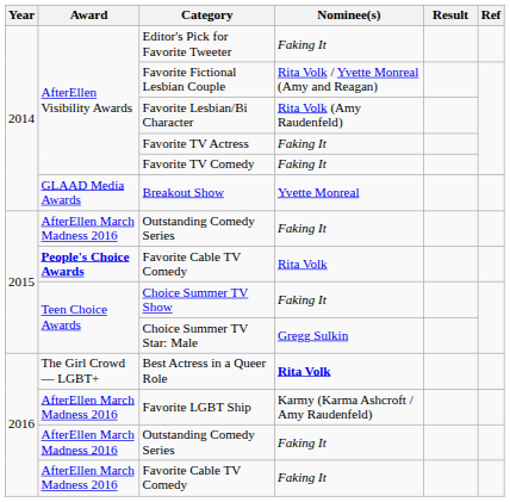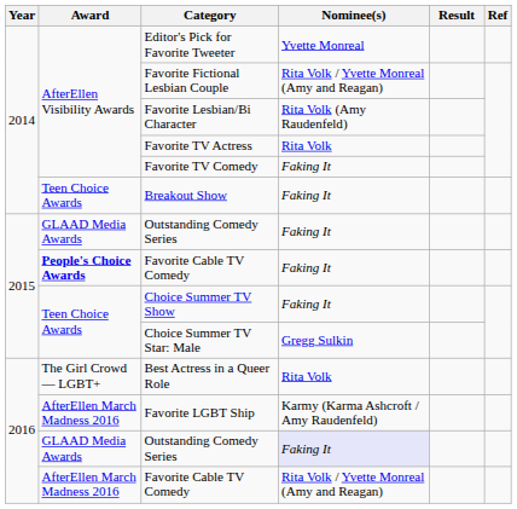Editor's Pick for Favorite Tweeter | Nominee(s): Faking It -> Yvette Monreal
Favorite TV Actress | Nominee(s): Faking It -> Rita Volk
Breakout Show | Award: GLAAD Media Awards -> Teen Choice Awards
Breakout Show | Nominee(s): Yvette Monreal -> Faking It
2015 / Outstanding Comedy Series | Award: AfterEllen March Madness 2016 -> GLAAD Media Awards
2015 / Favorite Cable TV Comedy | Nominee(s): Rita Volk -> Faking It
Best Actress in a Queer Role | Nominee(s): bold -> normal
2016 / Outstanding Comedy Series | Award: AfterEllen March Madness 2016 -> GLAAD Media Awards
2016 / Outstanding Comedy Series | Nominee(s): no background -> lavender background
2016 / Favorite Cable TV Comedy | Nominee(s): Faking It -> Rita Volk / Yvette Monreal (Amy and Reagan)
